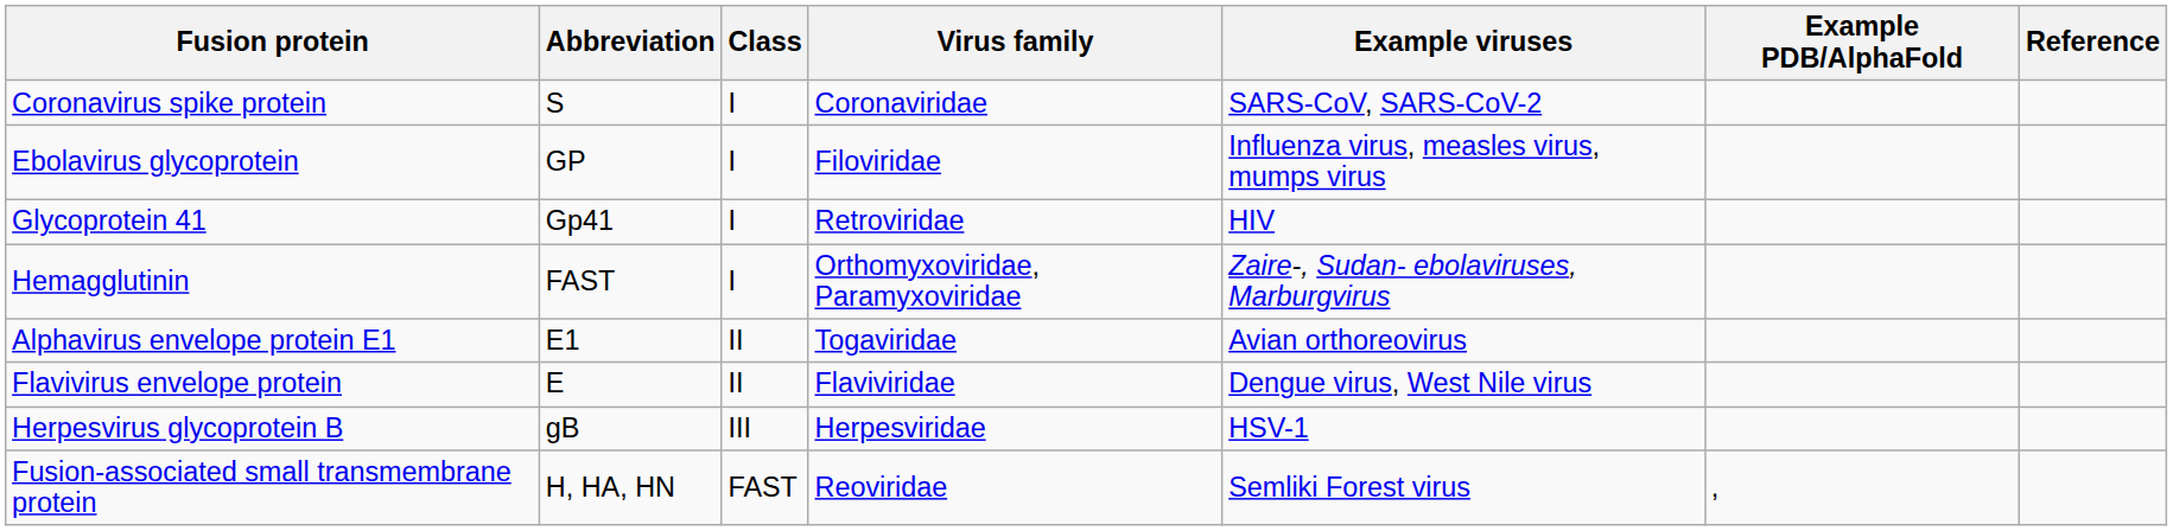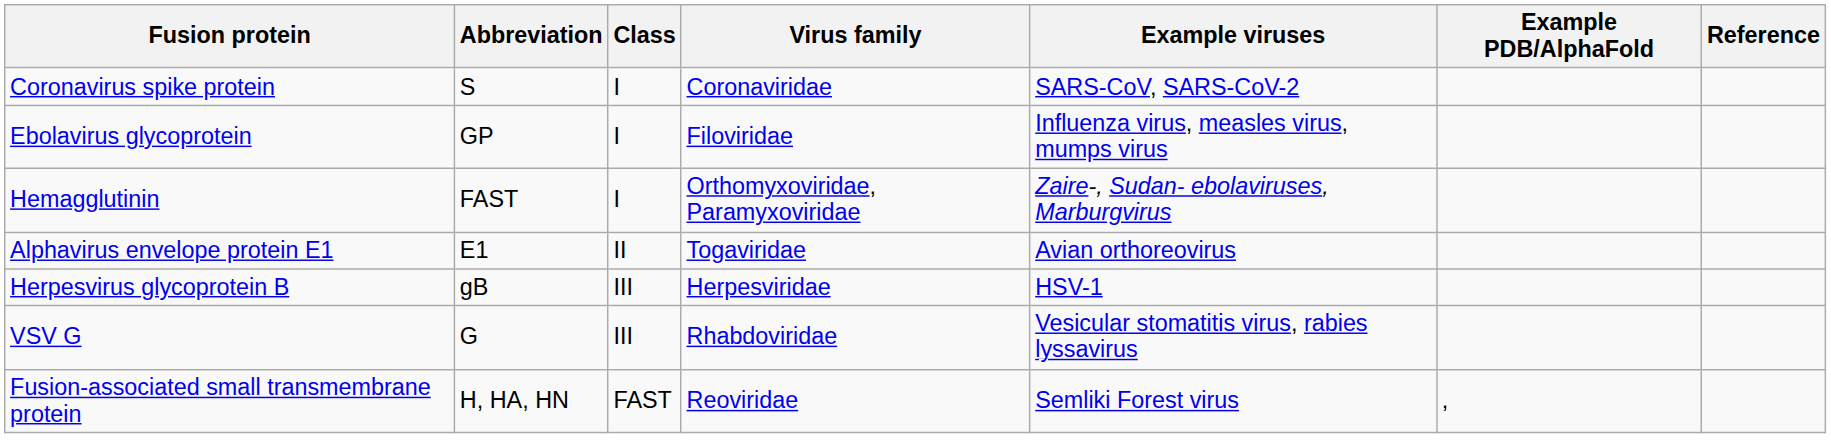- row: Glycoprotein 41 | Gp41 | I | Retroviridae | HIV
- row: Flavivirus envelope protein | E | II | Flaviviridae | Dengue virus, West Nile virus
+ row: VSV G | G | III | Rhabdoviridae | Vesicular stomatitis virus, rabies lyssavirus
